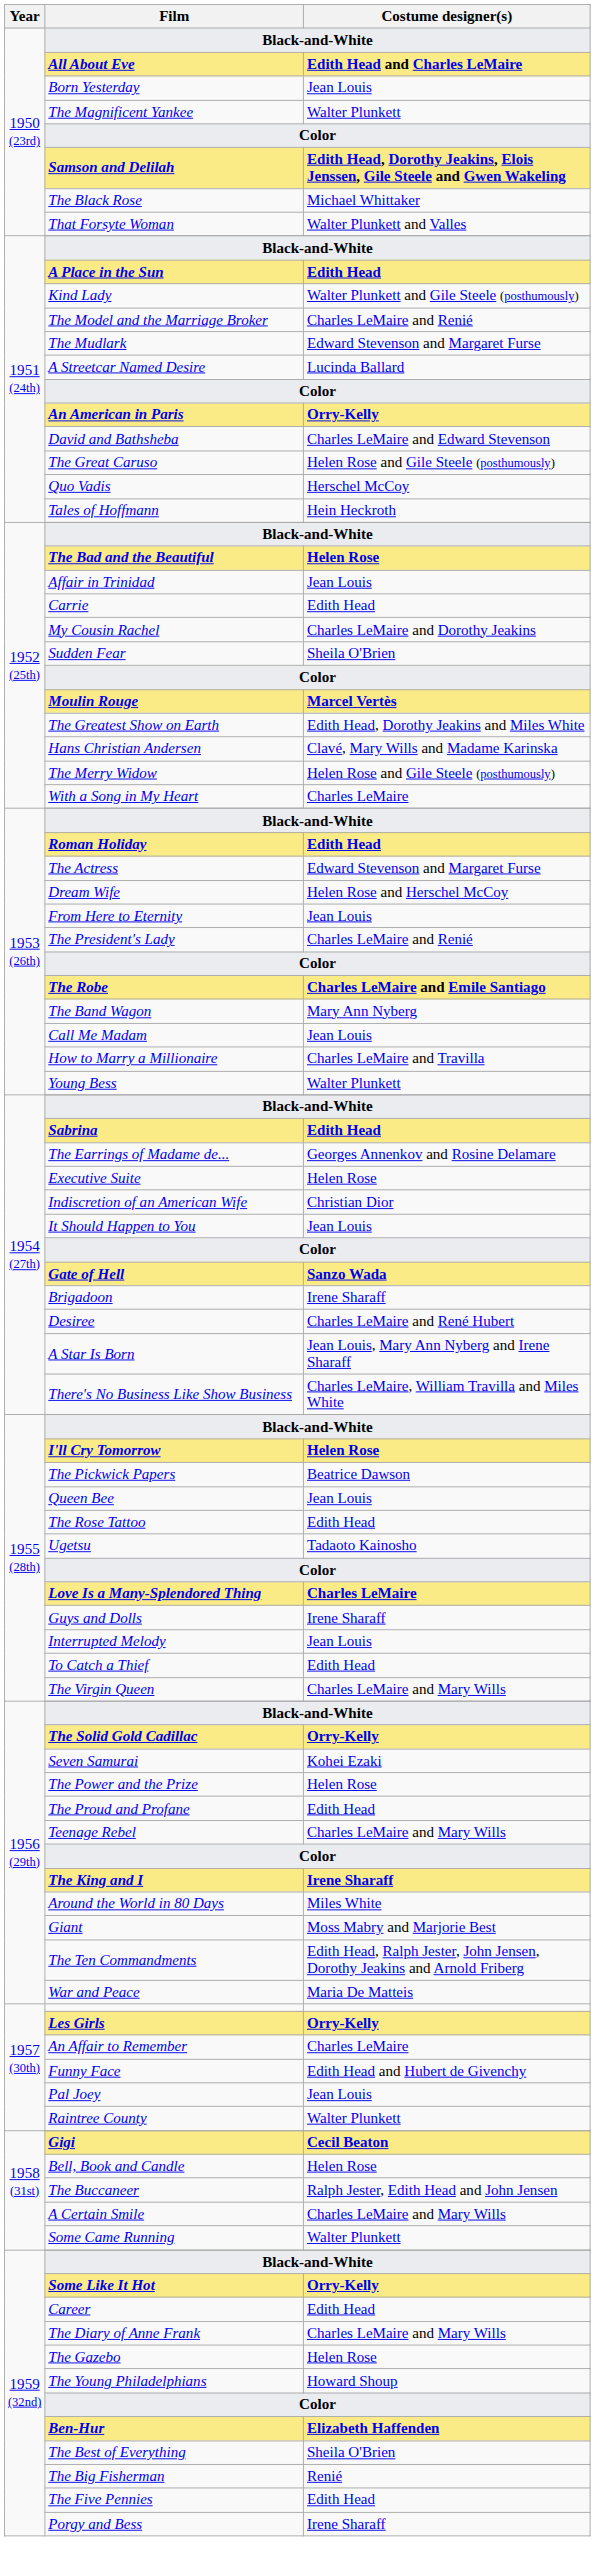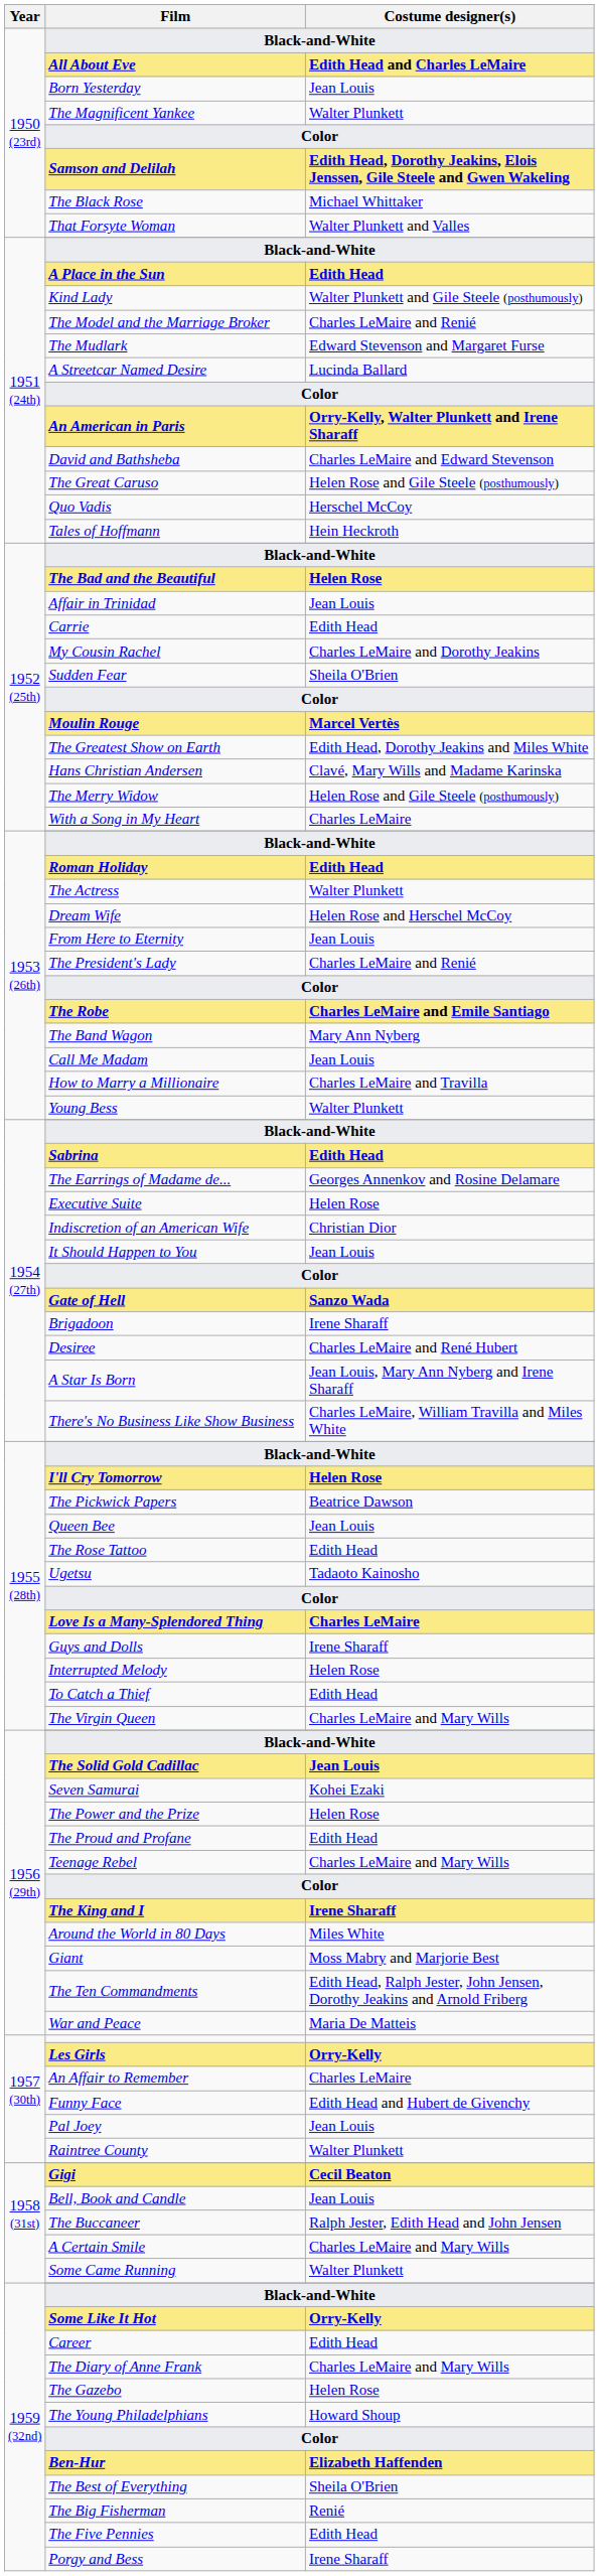An American in Paris | Costume designer(s): Orry-Kelly -> Orry-Kelly, Walter Plunkett and Irene Sharaff
The Actress | Costume designer(s): Edward Stevenson and Margaret Furse -> Walter Plunkett
Interrupted Melody | Costume designer(s): Jean Louis -> Helen Rose
The Solid Gold Cadillac | Costume designer(s): Orry-Kelly -> Jean Louis
Bell, Book and Candle | Costume designer(s): Helen Rose -> Jean Louis
